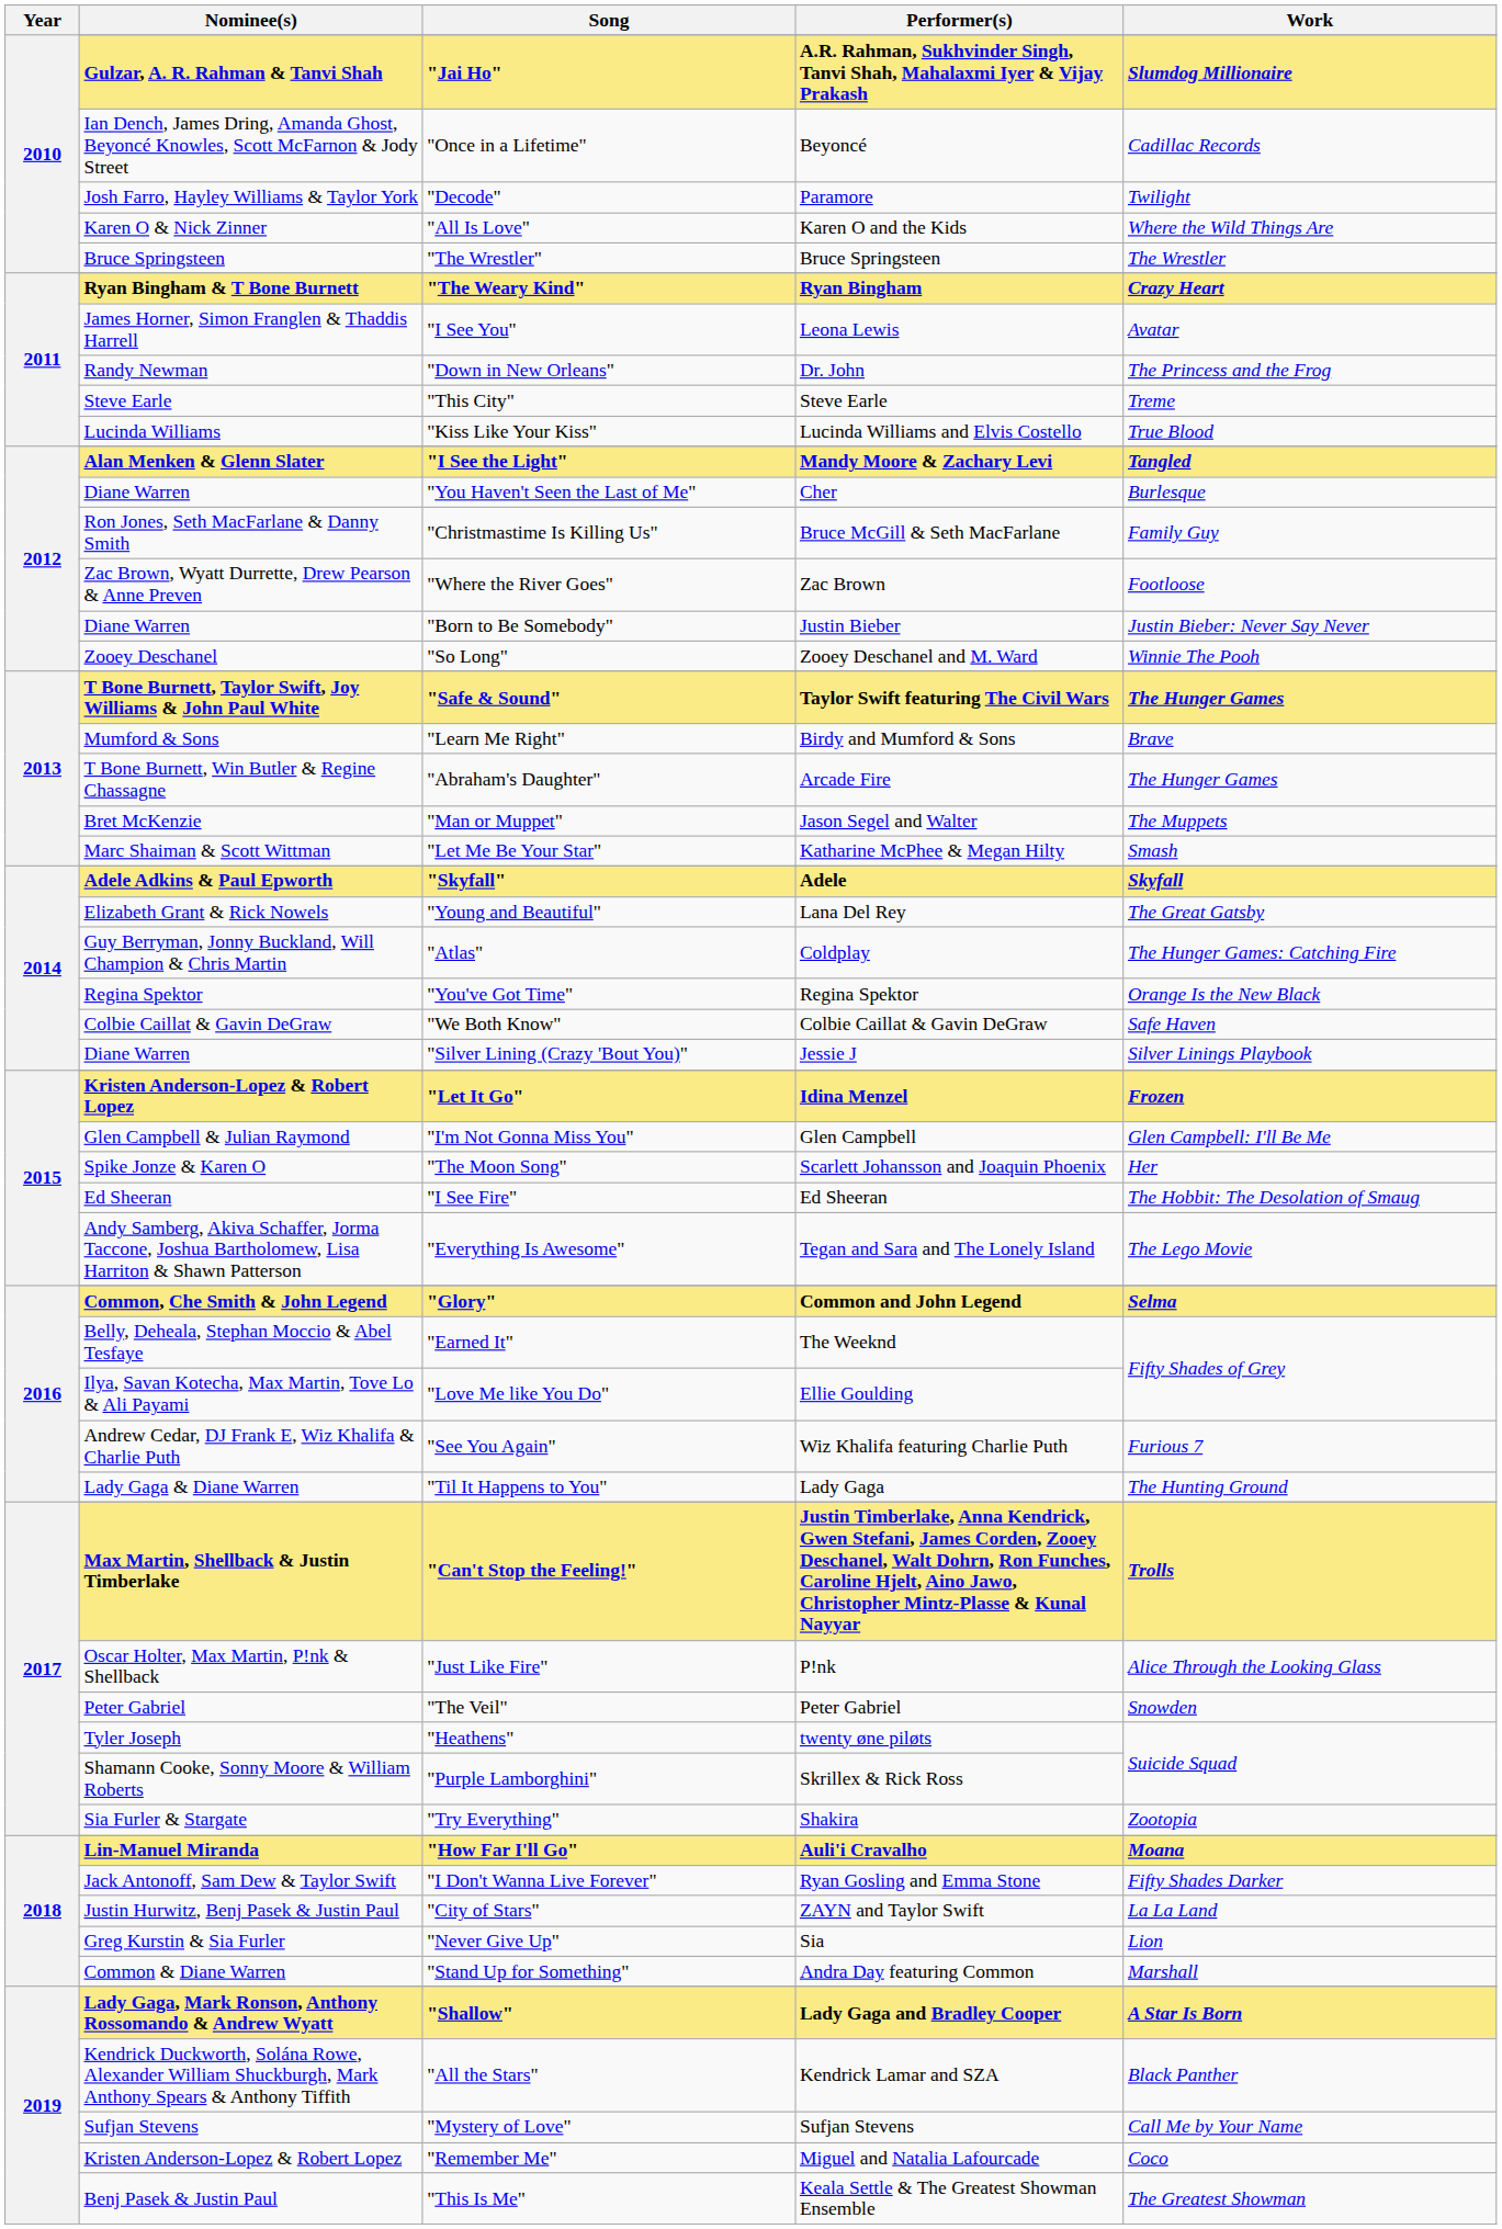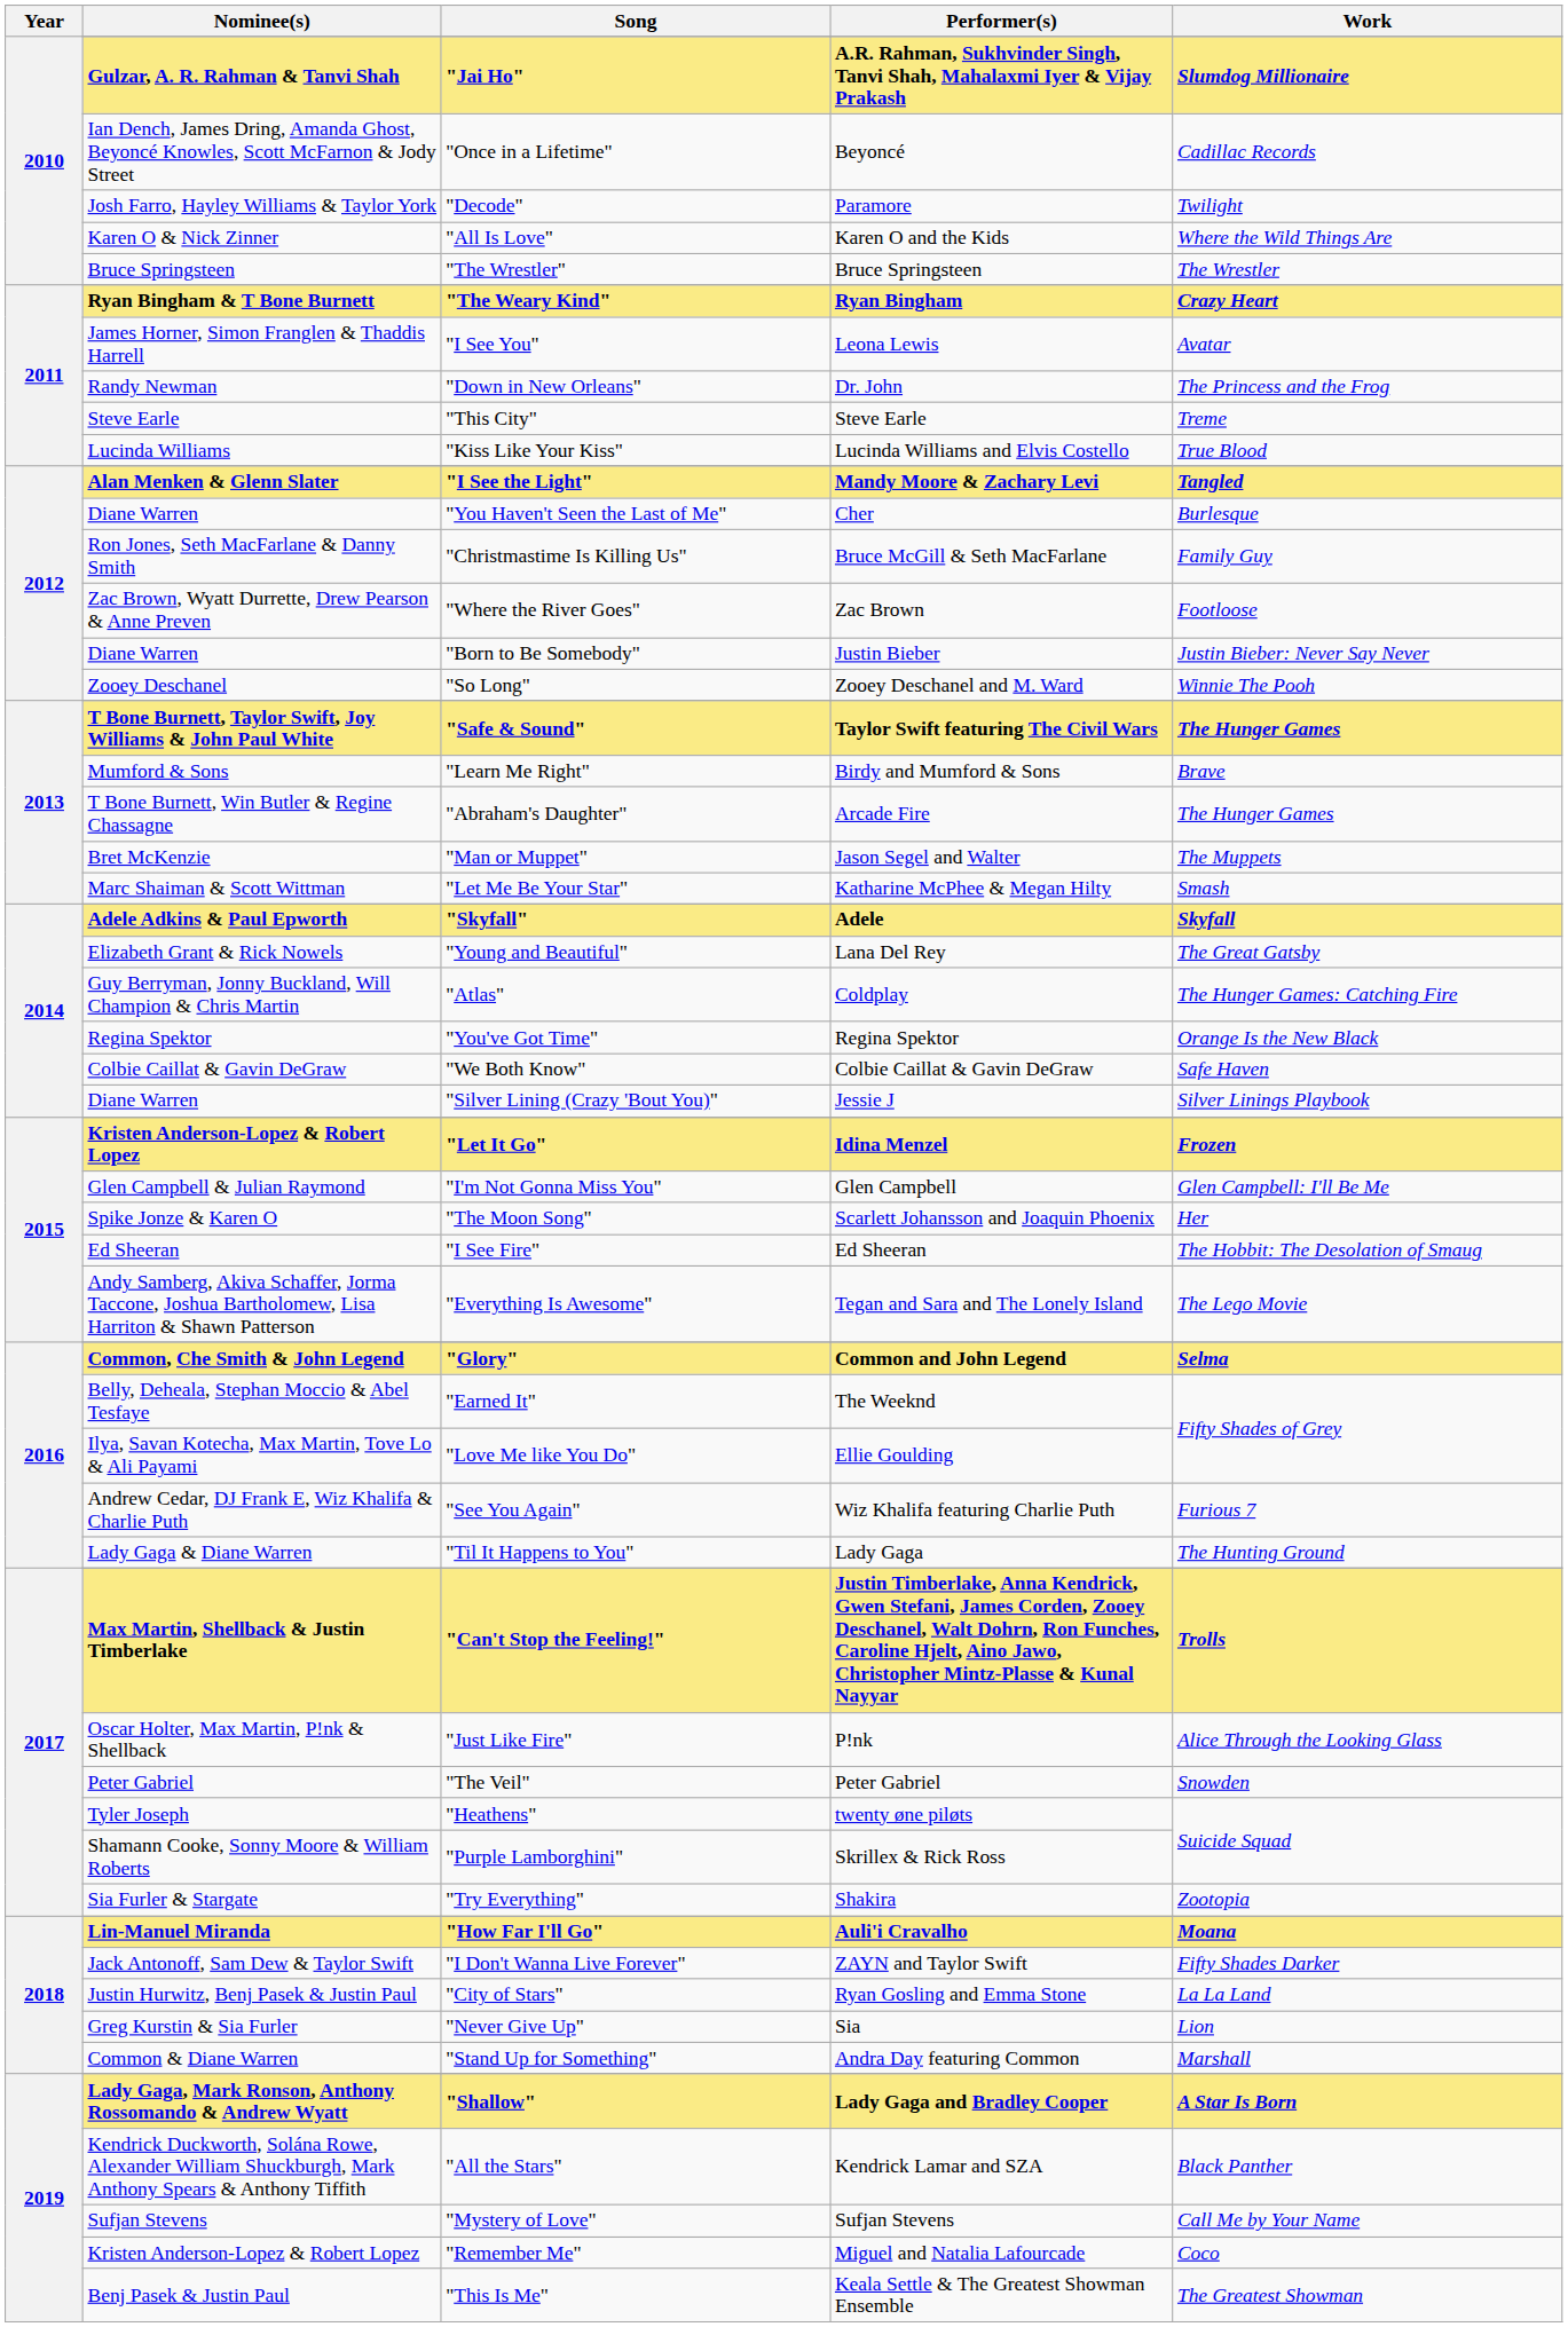"I Don't Wanna Live Forever" | Performer(s): Ryan Gosling and Emma Stone -> ZAYN and Taylor Swift
"City of Stars" | Performer(s): ZAYN and Taylor Swift -> Ryan Gosling and Emma Stone
